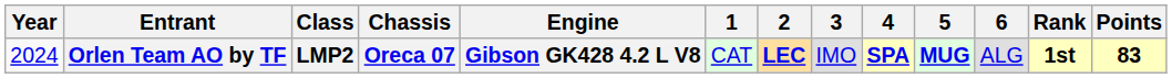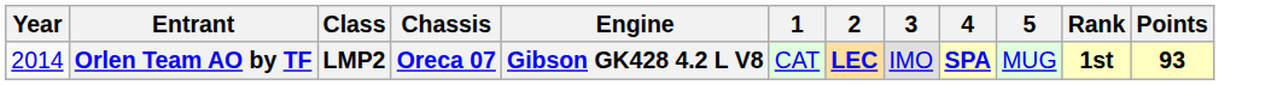- column: 6 | ALG
Orlen Team AO by TF | Year: 2024 -> 2014
Orlen Team AO by TF | 5: bold -> normal
Orlen Team AO by TF | Points: 83 -> 93
